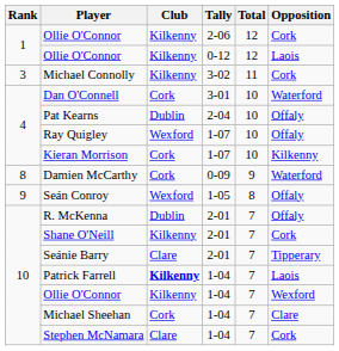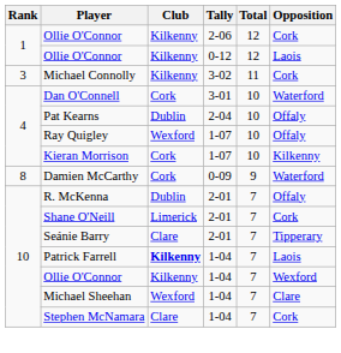- row: 9 | Seán Conroy | Wexford | 1-05 | 8 | Offaly
Shane O'Neill | Club: Kilkenny -> Limerick
Michael Sheehan | Club: Cork -> Wexford
